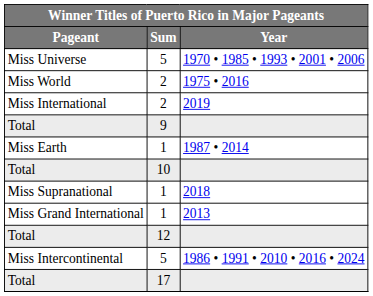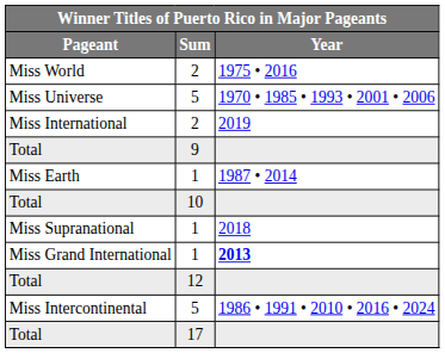rows swapped: Miss Universe <-> Miss World
Miss Grand International | Year: normal -> bold
